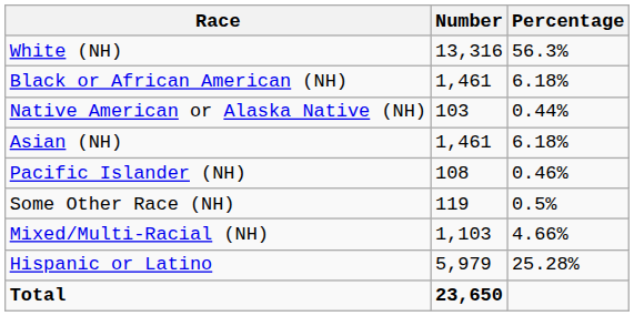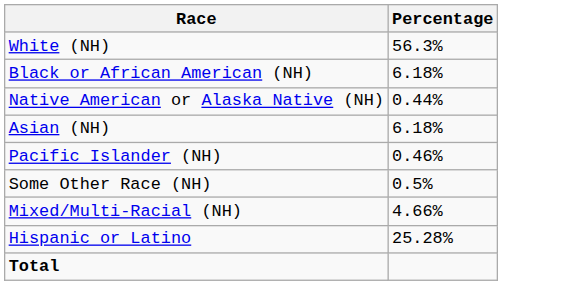- column: Number | 13,316 | 1,461 | 103 | 1,461 | 108 | 119 | 1,103 | 5,979 | 23,650
